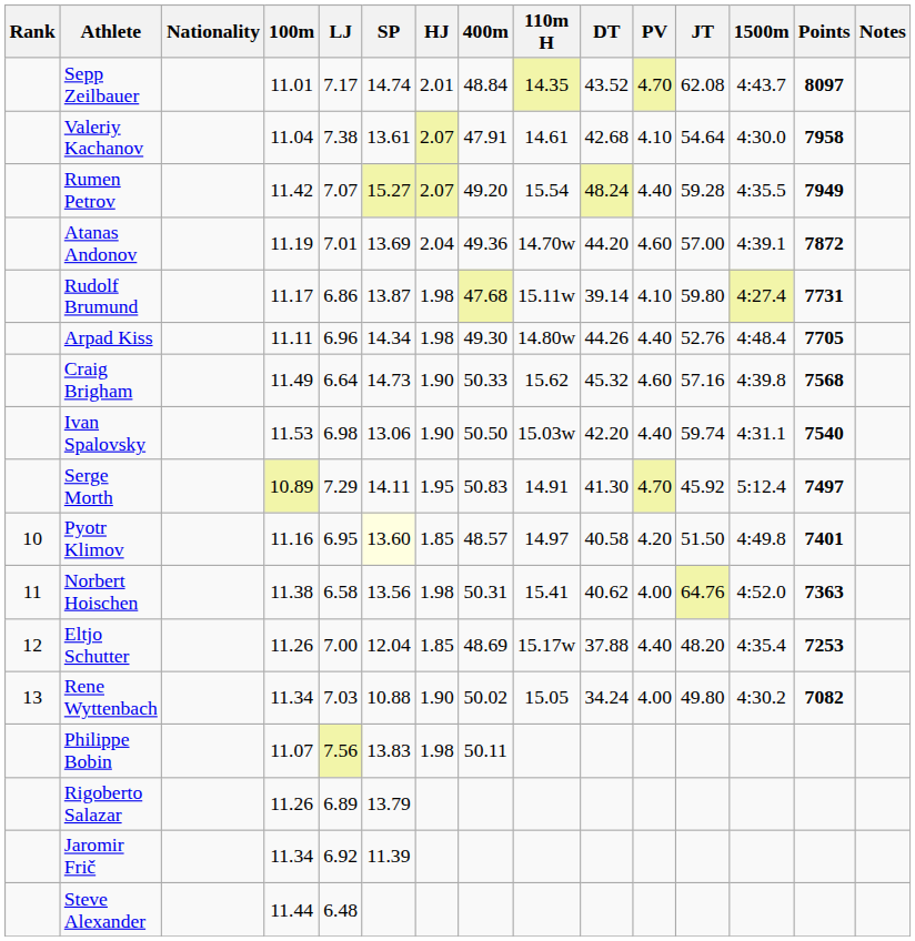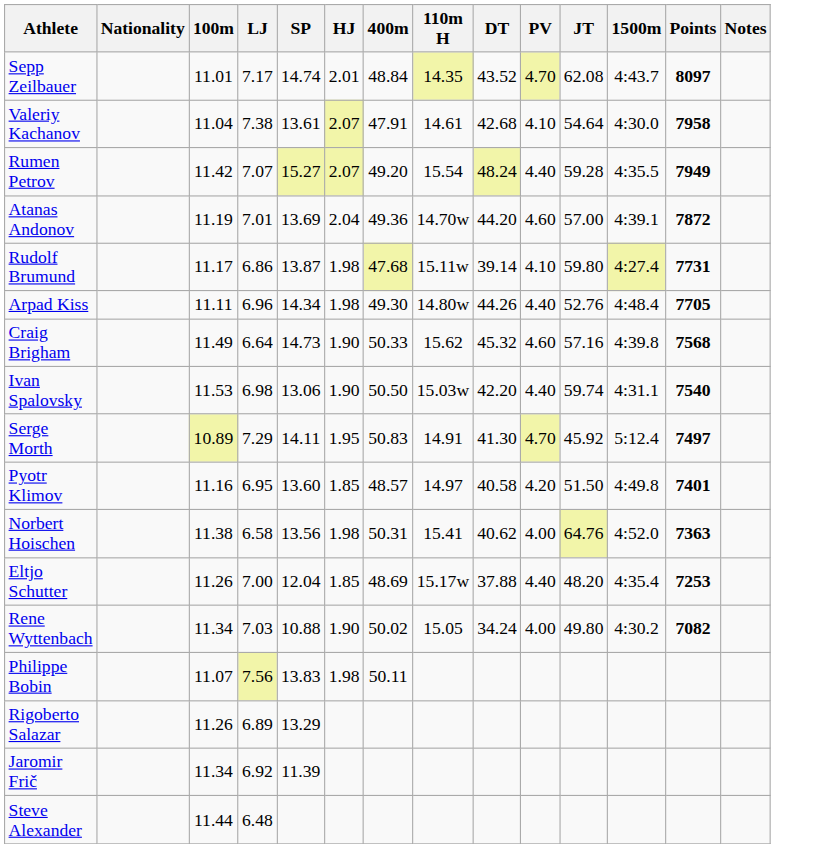- column: Rank | 10 | 11 | 12 | 13
Pyotr Klimov | SP: lightyellow background -> no background
Rigoberto Salazar | SP: 13.79 -> 13.29
